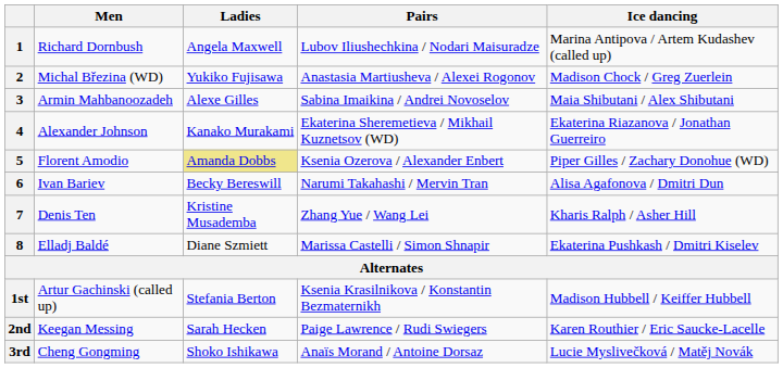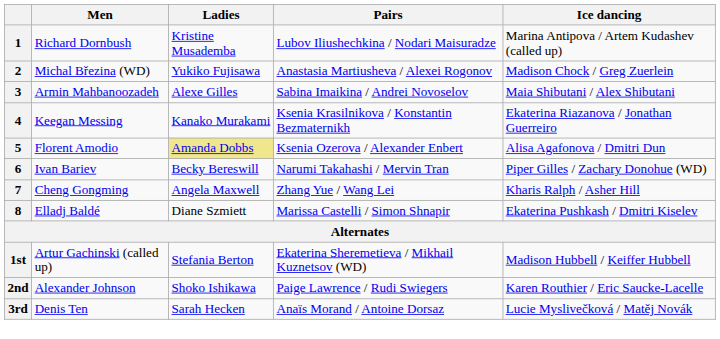1 | Ladies: Angela Maxwell -> Kristine Musademba
4 | Men: Alexander Johnson -> Keegan Messing
4 | Pairs: Ekaterina Sheremetieva / Mikhail Kuznetsov (WD) -> Ksenia Krasilnikova / Konstantin Bezmaternikh
5 | Ice dancing: Piper Gilles / Zachary Donohue (WD) -> Alisa Agafonova / Dmitri Dun
6 | Ice dancing: Alisa Agafonova / Dmitri Dun -> Piper Gilles / Zachary Donohue (WD)
7 | Men: Denis Ten -> Cheng Gongming
7 | Ladies: Kristine Musademba -> Angela Maxwell
1st | Pairs: Ksenia Krasilnikova / Konstantin Bezmaternikh -> Ekaterina Sheremetieva / Mikhail Kuznetsov (WD)
2nd | Men: Keegan Messing -> Alexander Johnson
2nd | Ladies: Sarah Hecken -> Shoko Ishikawa
3rd | Men: Cheng Gongming -> Denis Ten
3rd | Ladies: Shoko Ishikawa -> Sarah Hecken
